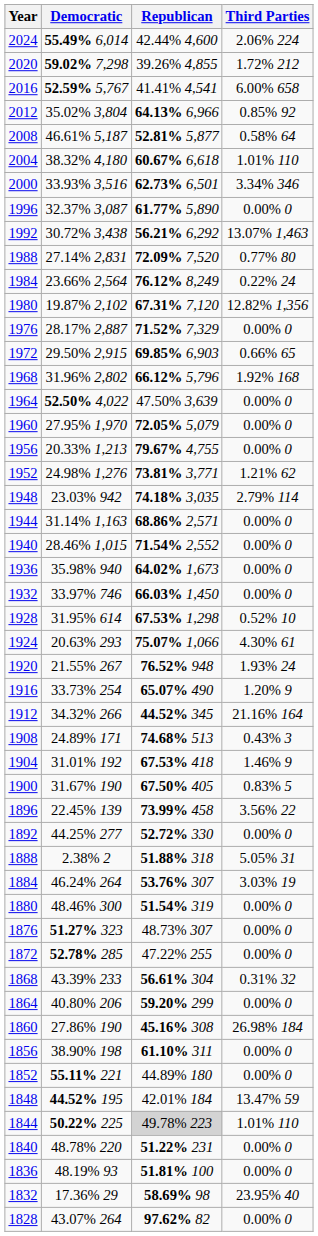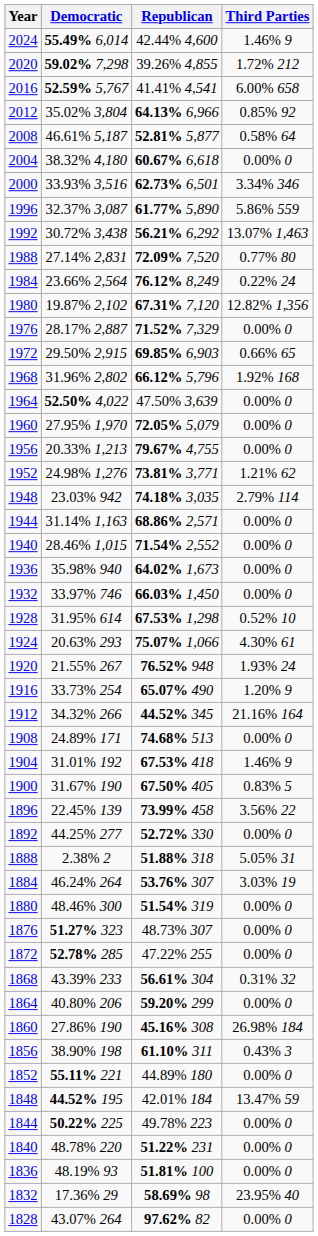2024 | Third Parties: 2.06% 224 -> 1.46% 9
2004 | Third Parties: 1.01% 110 -> 0.00% 0
1996 | Third Parties: 0.00% 0 -> 5.86% 559
1908 | Third Parties: 0.43% 3 -> 0.00% 0
1856 | Third Parties: 0.00% 0 -> 0.43% 3
1844 | Republican: lightgrey background -> no background
1844 | Third Parties: 1.01% 110 -> 0.00% 0
